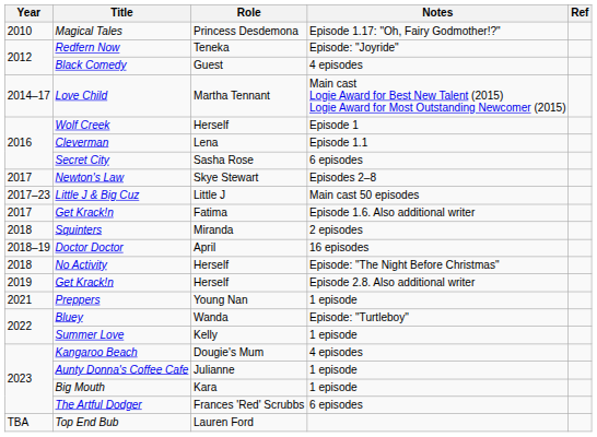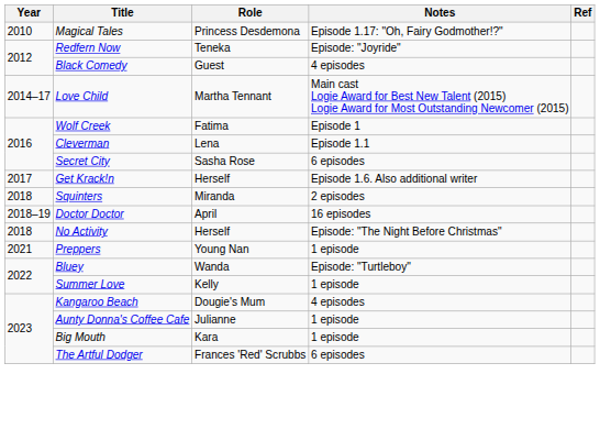Wolf Creek | Role: Herself -> Fatima
- row: 2017 | Newton's Law | Skye Stewart | Episodes 2–8
- row: 2017–23 | Little J & Big Cuz | Little J | Main cast 50 episodes
Get Krack!n / Episode 1.6. Also additional writer | Role: Fatima -> Herself
- row: 2019 | Get Krack!n | Herself | Episode 2.8. Also additional writer
- row: TBA | Top End Bub | Lauren Ford
